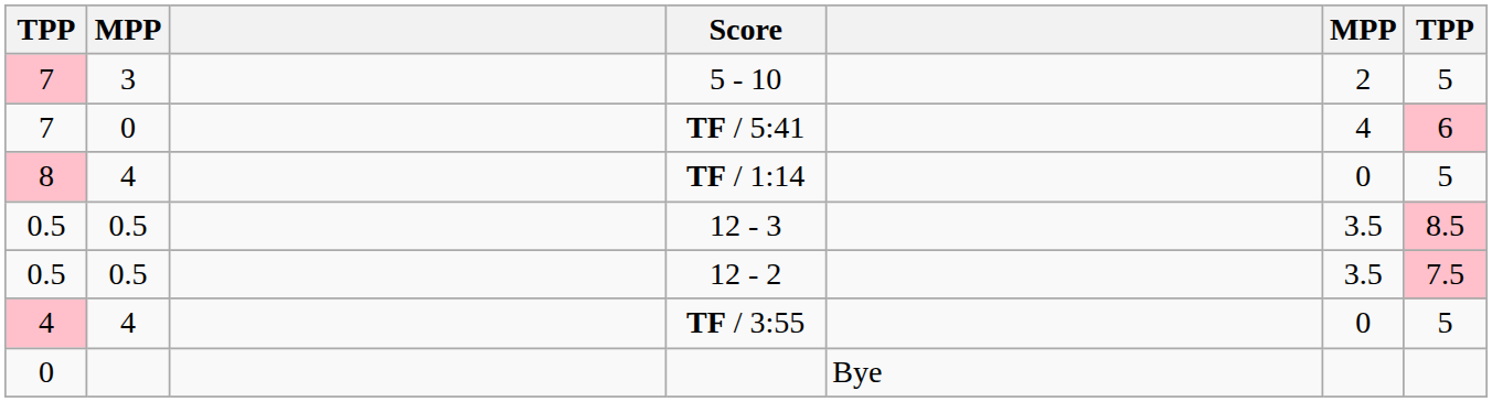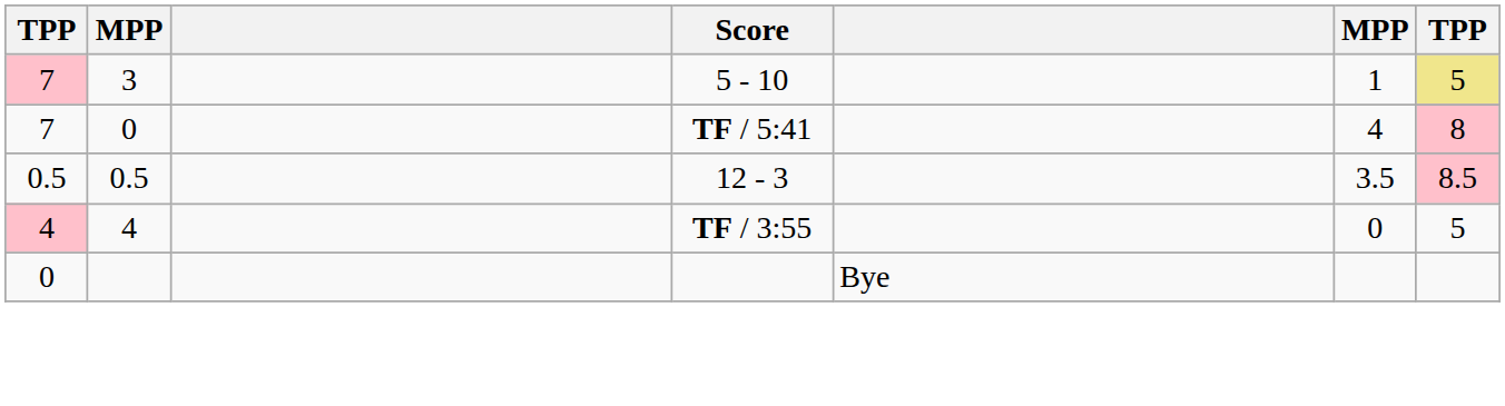5 - 10 | column 6: 2 -> 1
5 - 10 | column 7: no background -> khaki background
TF / 5:41 | column 7: 6 -> 8
- row: 8 | 4 | TF / 1:14 | 0 | 5
- row: 0.5 | 0.5 | 12 - 2 | 3.5 | 7.5
